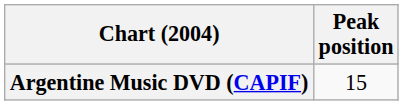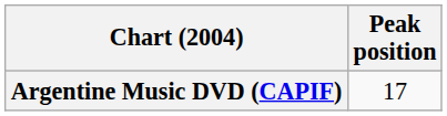Argentine Music DVD (CAPIF) | Peak position: 15 -> 17
